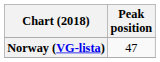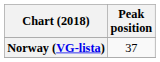Norway (VG-lista) | Peak position: 47 -> 37
